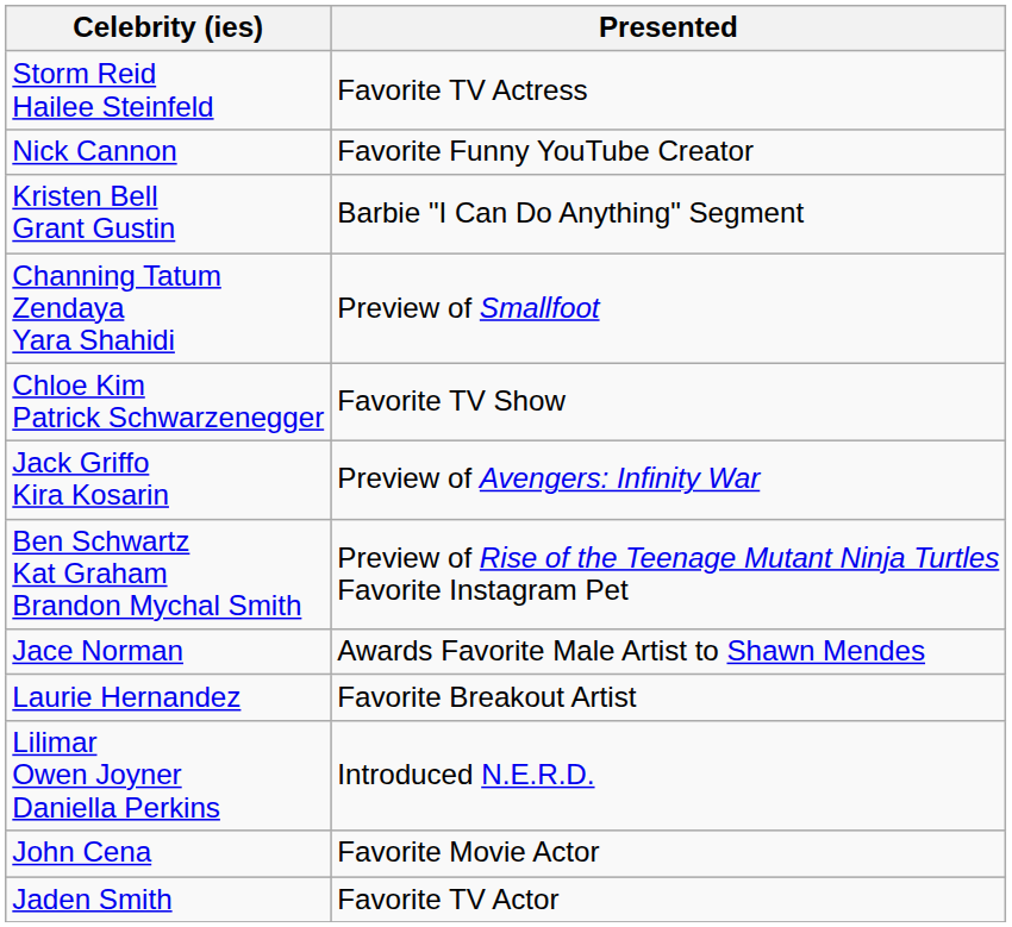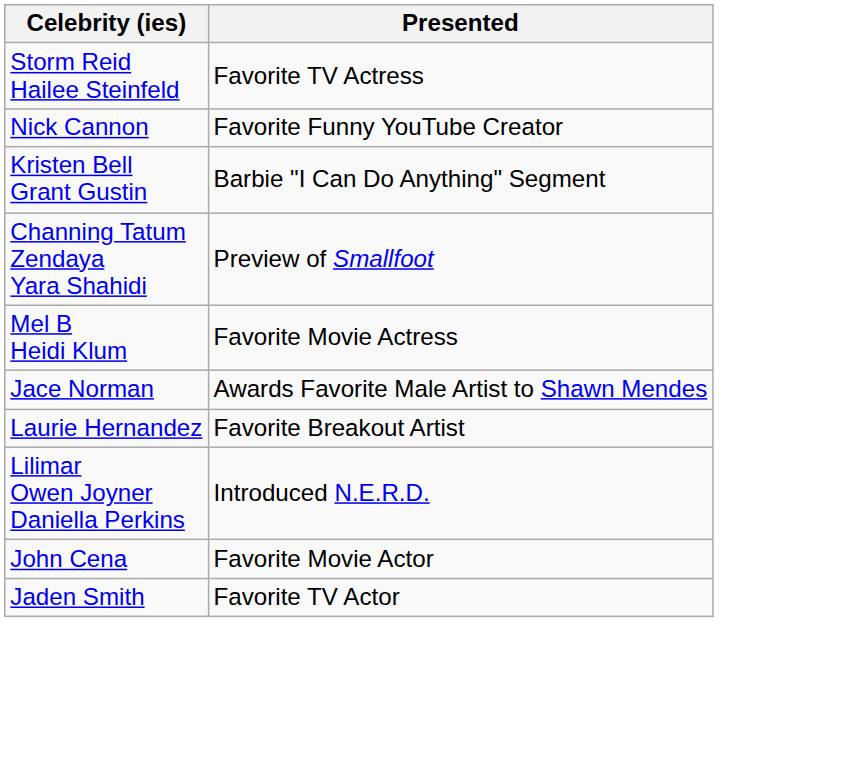- row: Chloe Kim Patrick Schwarzenegger | Favorite TV Show
- row: Jack Griffo Kira Kosarin | Preview of Avengers: Infinity War
+ row: Mel B Heidi Klum | Favorite Movie Actress
- row: Ben Schwartz Kat Graham Brandon Mychal Smith | Preview of Rise of the Teenage Mutant Ninja Turtles Favorite Instagram Pet
